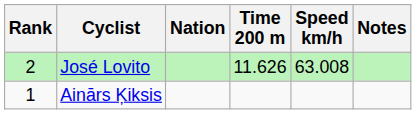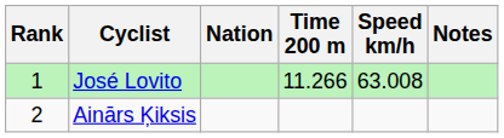José Lovito | Rank: 2 -> 1
José Lovito | Time 200 m: 11.626 -> 11.266
Ainārs Ķiksis | Rank: 1 -> 2
